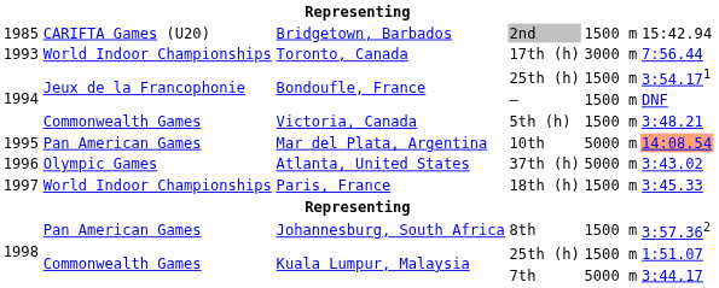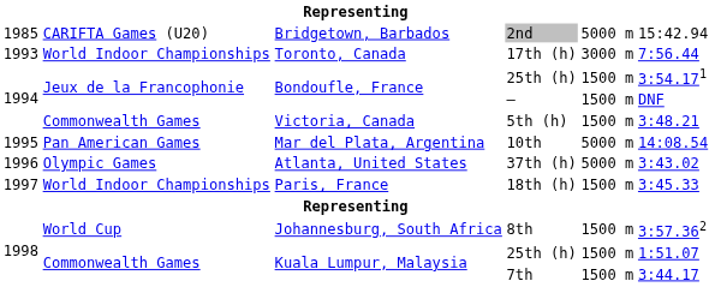2nd | column 5: 1500 m -> 5000 m
10th | column 6: lightsalmon background -> no background
8th | column 2: Pan American Games -> World Cup
7th | column 5: 5000 m -> 1500 m
